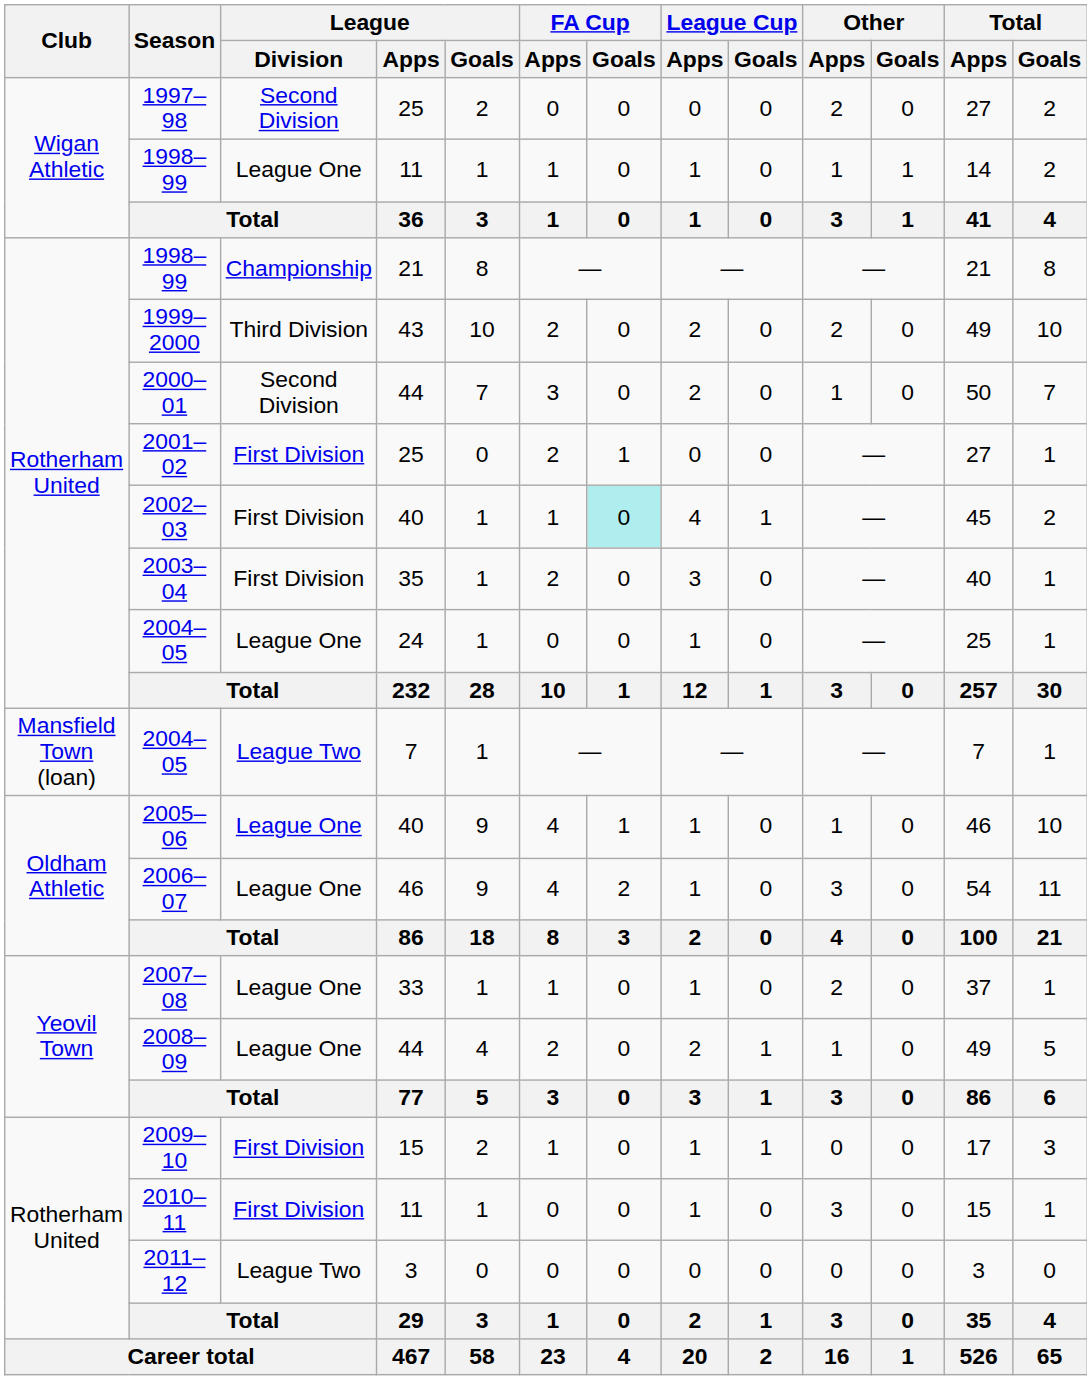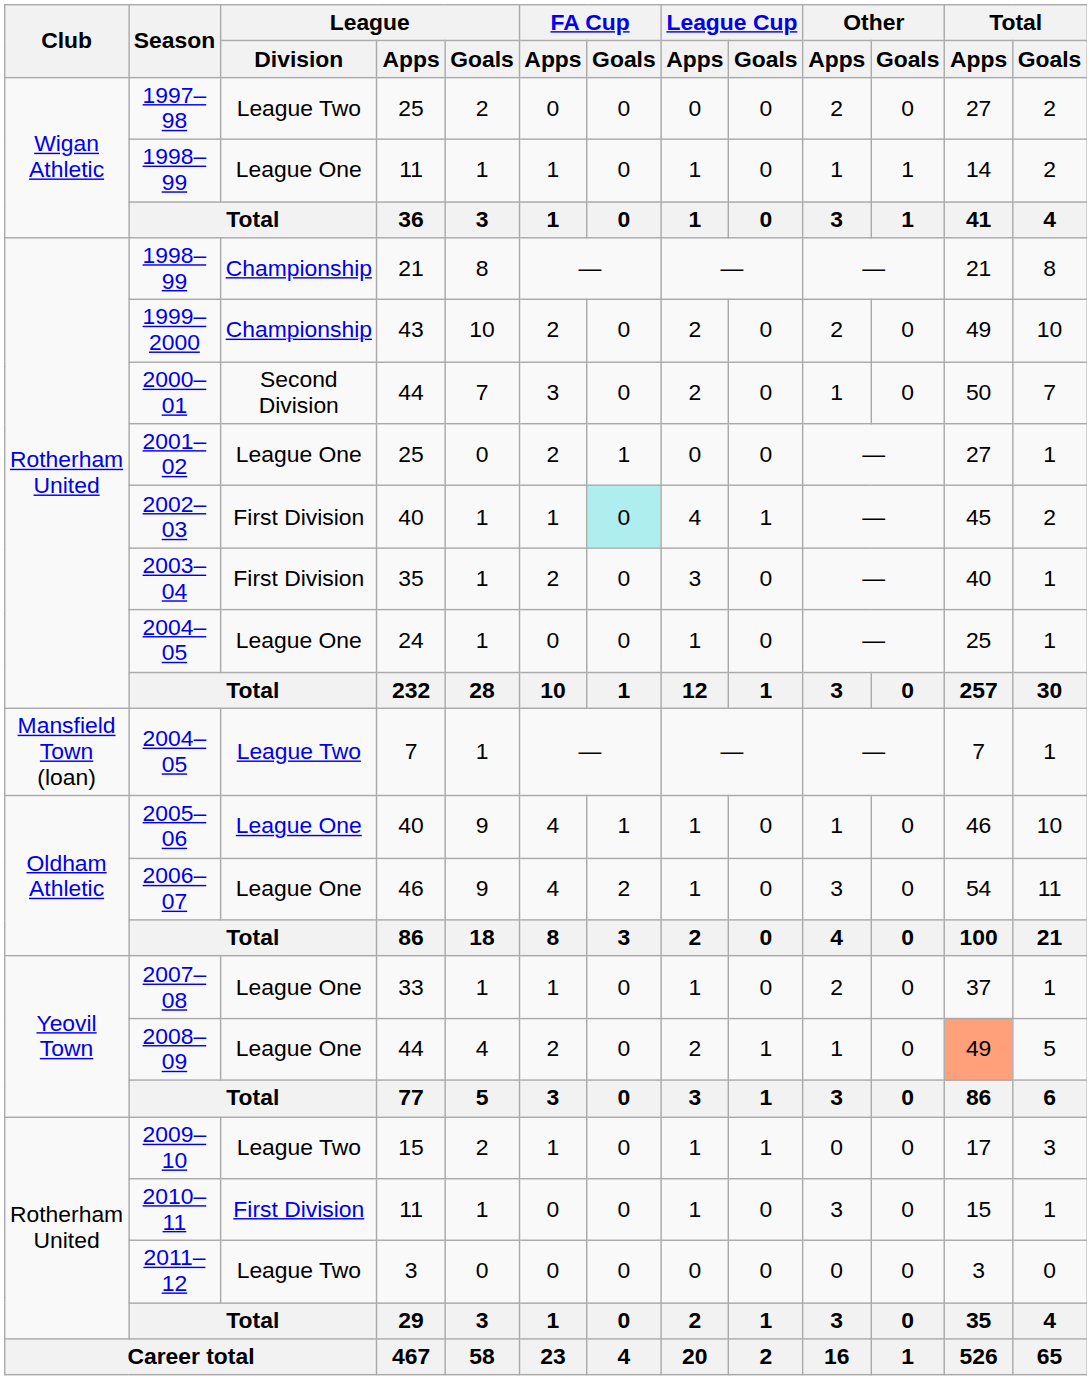1997–98 | League / Division: Second Division -> League Two
1999–2000 | League / Division: Third Division -> Championship
2001–02 | League / Division: First Division -> League One
2008–09 | Total / Apps: no background -> lightsalmon background
2009–10 | League / Division: First Division -> League Two
